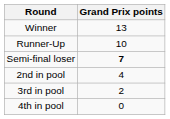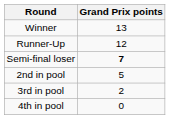Runner-Up | Grand Prix points: 10 -> 12
2nd in pool | Grand Prix points: 4 -> 5
